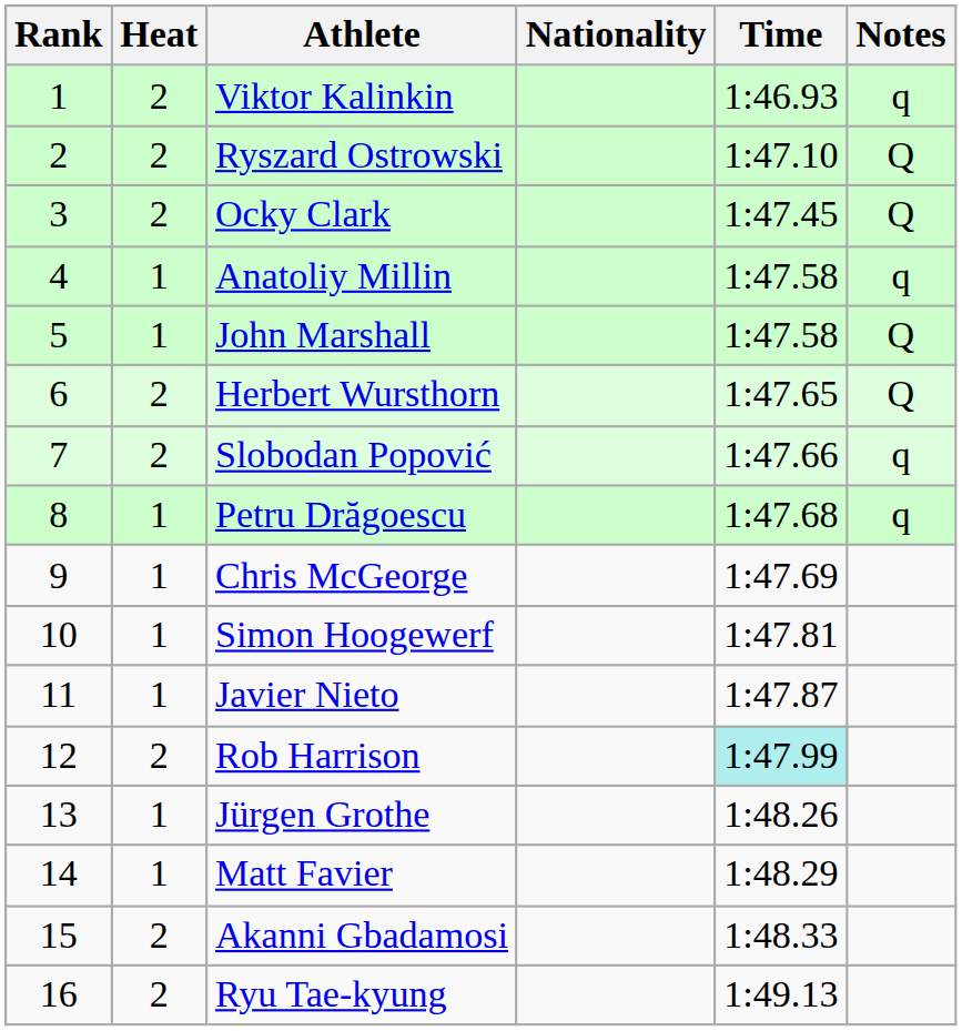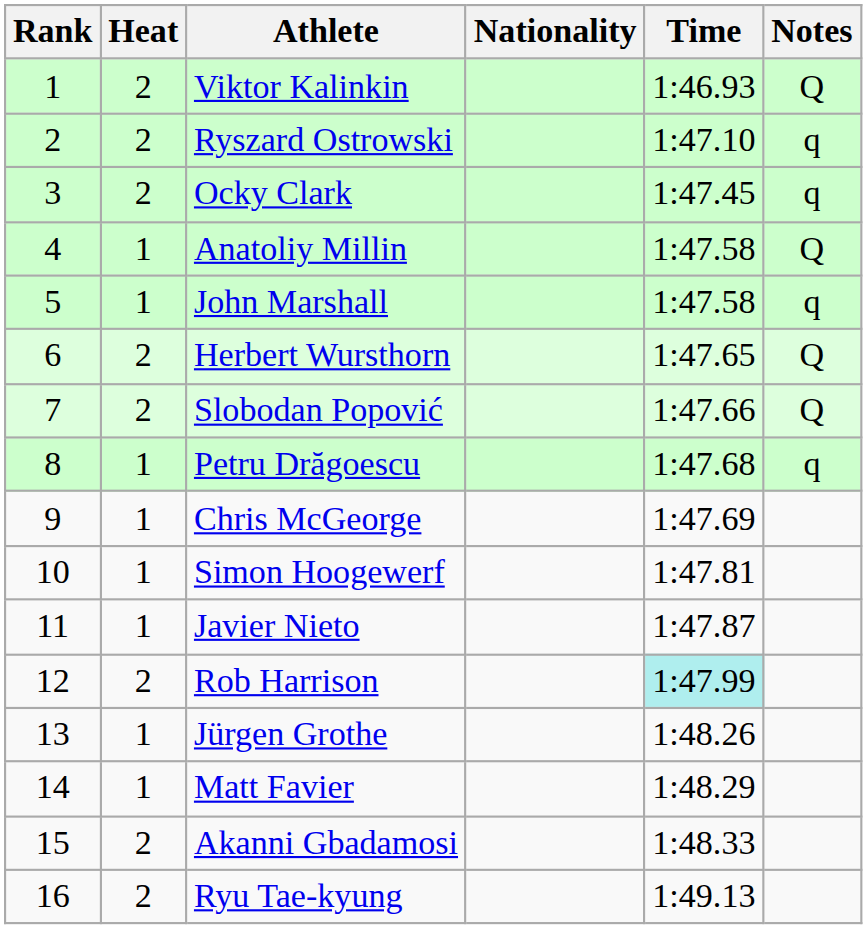Viktor Kalinkin | Notes: q -> Q
Ryszard Ostrowski | Notes: Q -> q
Ocky Clark | Notes: Q -> q
Anatoliy Millin | Notes: q -> Q
John Marshall | Notes: Q -> q
Slobodan Popović | Notes: q -> Q
